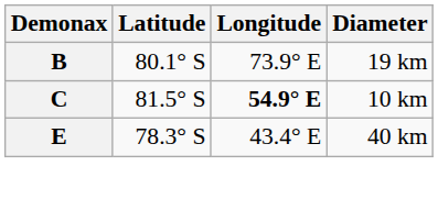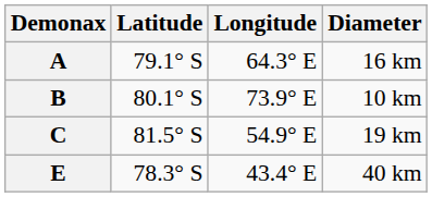+ row: A | 79.1° S | 64.3° E | 16 km
B | Diameter: 19 km -> 10 km
C | Longitude: bold -> normal
C | Diameter: 10 km -> 19 km
